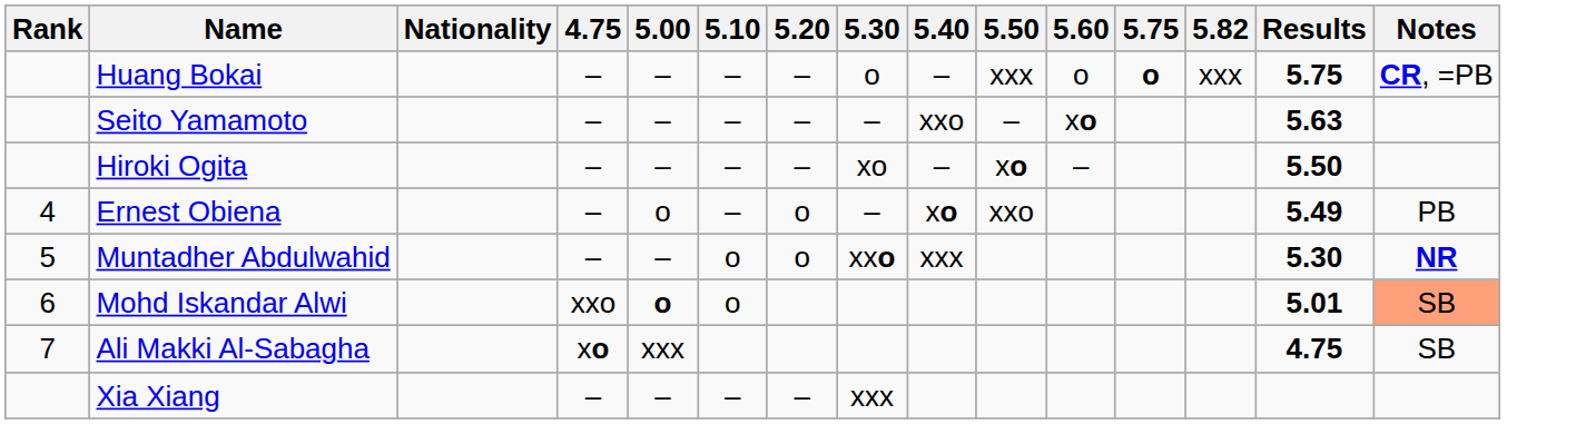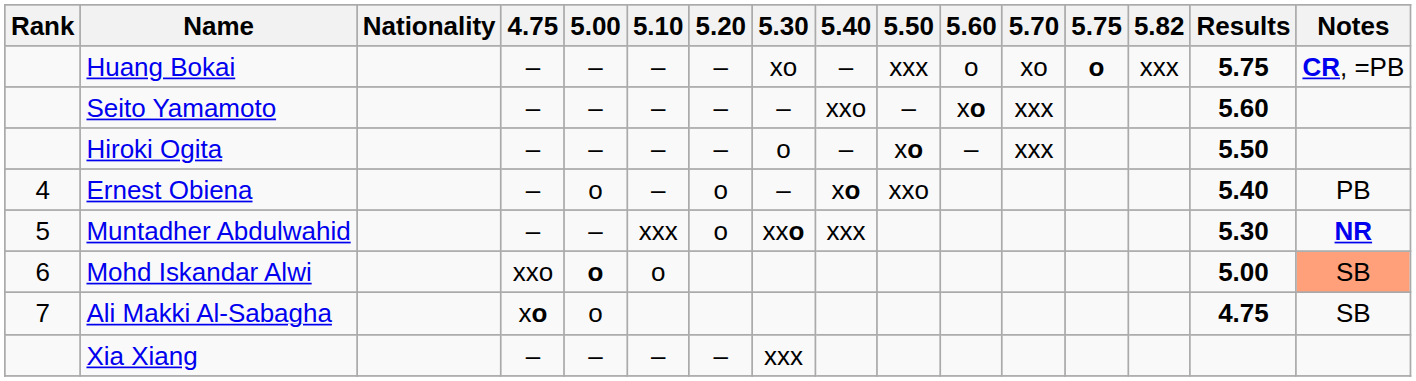+ column: 5.70 | xo | xxx | xxx
Huang Bokai | 5.30: o -> xo
Seito Yamamoto | Results: 5.63 -> 5.60
Hiroki Ogita | 5.30: xo -> o
Ernest Obiena | Results: 5.49 -> 5.40
Muntadher Abdulwahid | 5.10: o -> xxx
Mohd Iskandar Alwi | Results: 5.01 -> 5.00
Ali Makki Al-Sabagha | 5.00: xxx -> o
